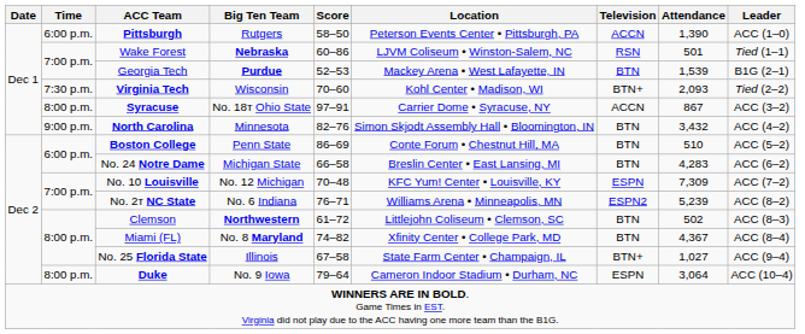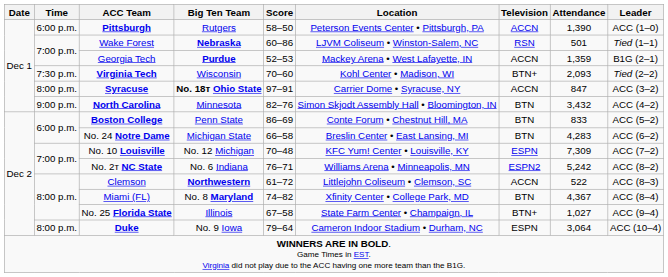Georgia Tech | Television: BTN -> ACCN
Georgia Tech | Attendance: 1,539 -> 1,359
Syracuse | Big Ten Team: normal -> bold
Syracuse | Attendance: 867 -> 847
Boston College | Attendance: 510 -> 833
No. 2т NC State | Attendance: 5,239 -> 5,242
Clemson | Television: BTN -> ACCN
Clemson | Attendance: 502 -> 522
